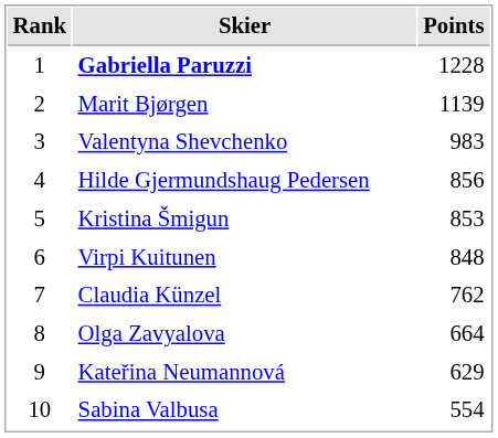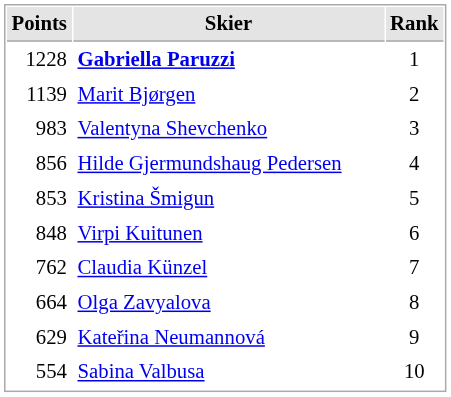columns swapped: Rank <-> Points
